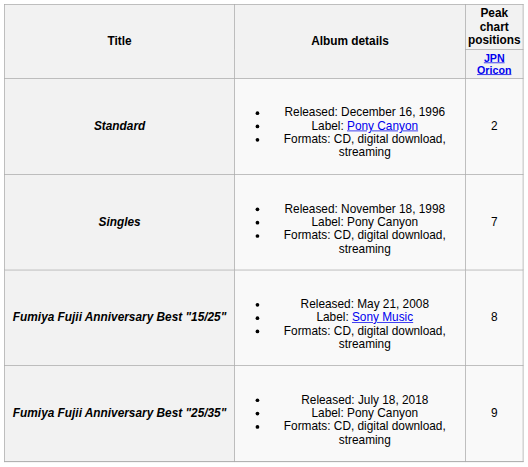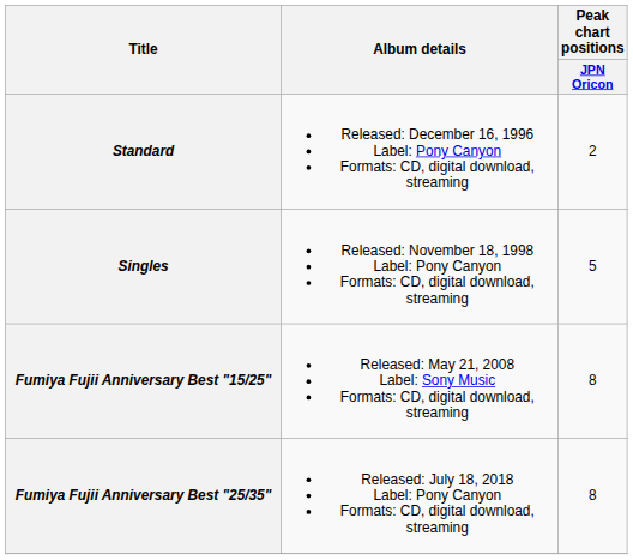Singles | Peak chart positions / JPN Oricon: 7 -> 5
Fumiya Fujii Anniversary Best "25/35" | Peak chart positions / JPN Oricon: 9 -> 8
